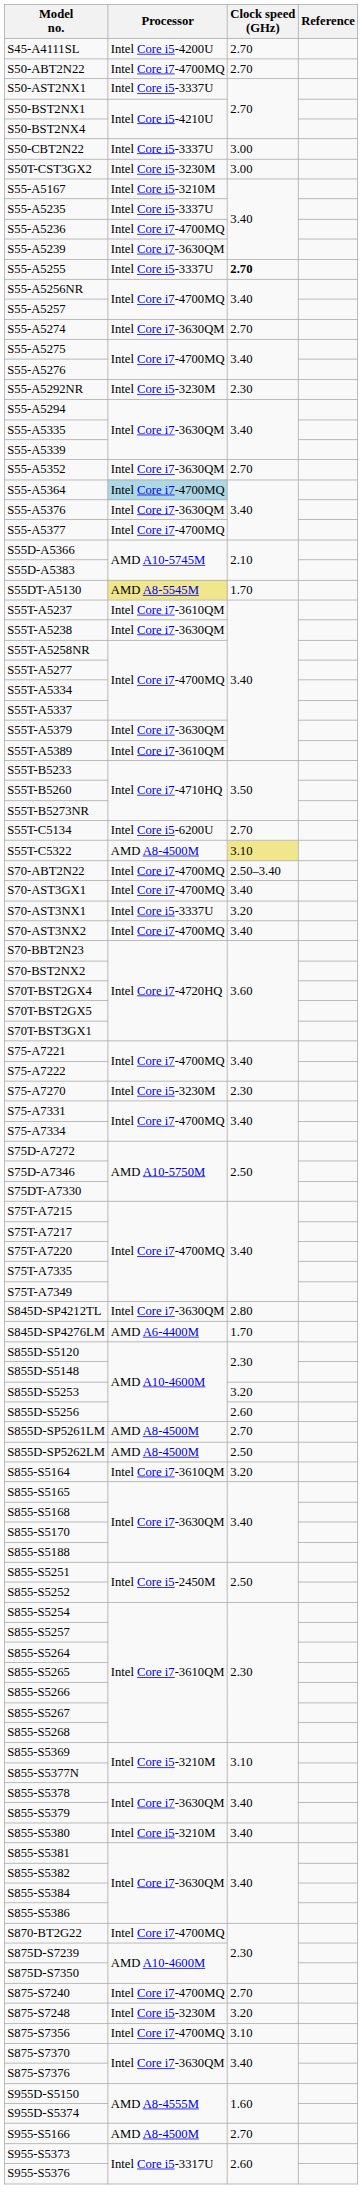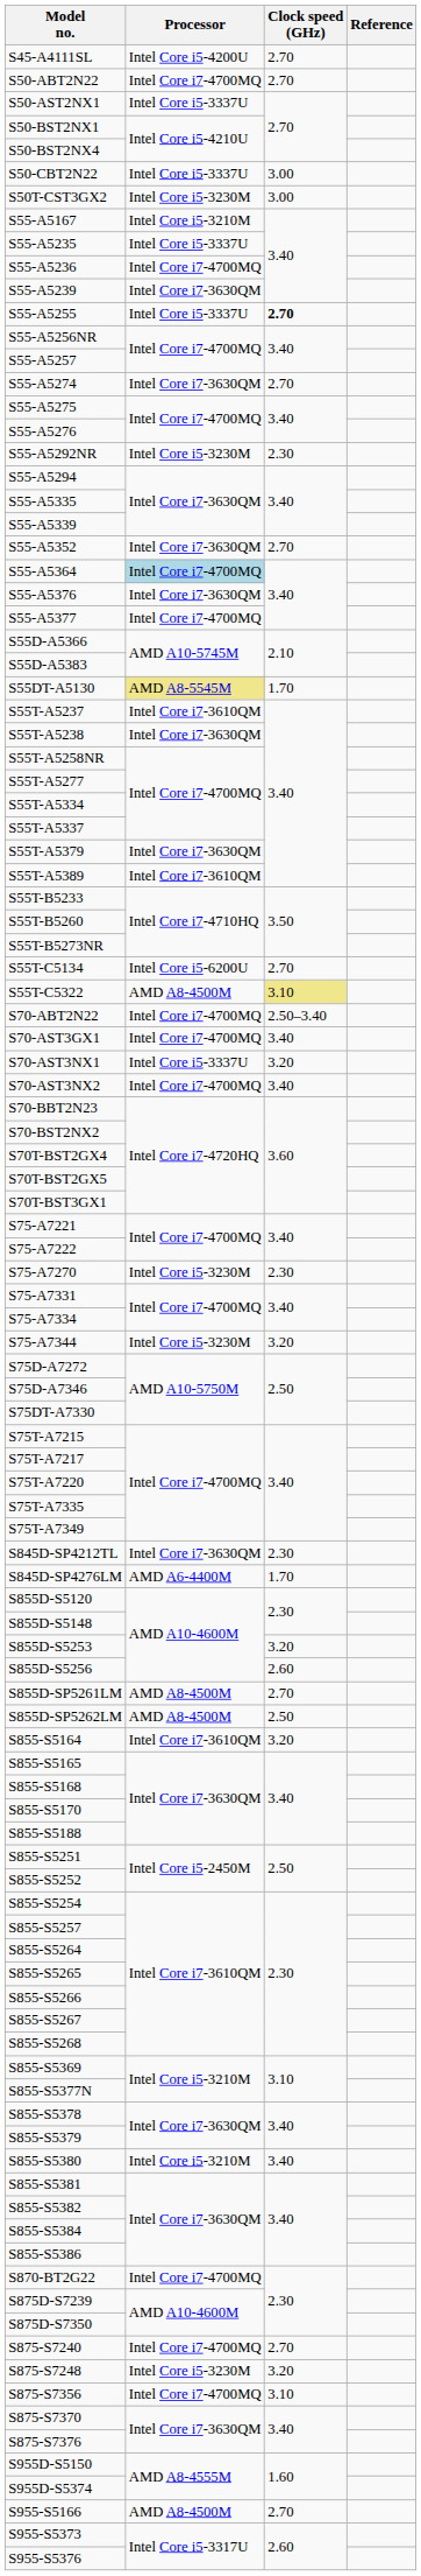+ row: S75-A7344 | Intel Core i5-3230M | 3.20
S845D-SP4212TL | Clock speed (GHz): 2.80 -> 2.30
